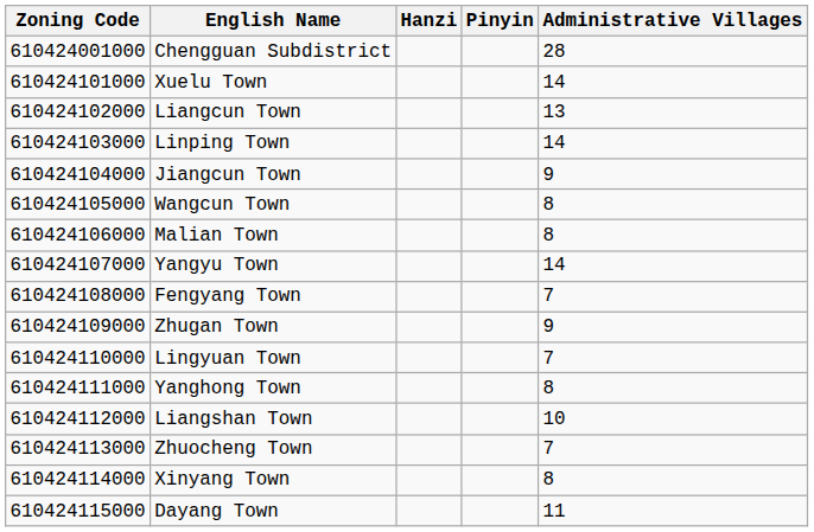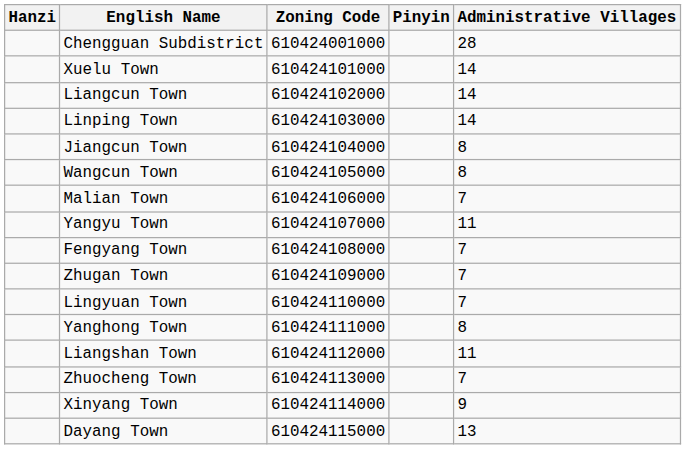columns swapped: Zoning Code <-> Hanzi
Liangcun Town | Administrative Villages: 13 -> 14
Jiangcun Town | Administrative Villages: 9 -> 8
Malian Town | Administrative Villages: 8 -> 7
Yangyu Town | Administrative Villages: 14 -> 11
Zhugan Town | Administrative Villages: 9 -> 7
Liangshan Town | Administrative Villages: 10 -> 11
Xinyang Town | Administrative Villages: 8 -> 9
Dayang Town | Administrative Villages: 11 -> 13
